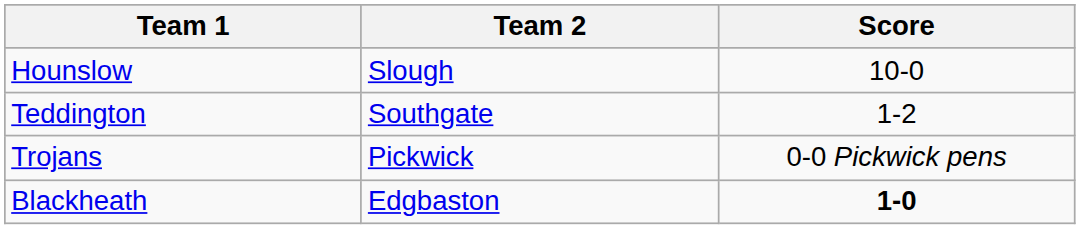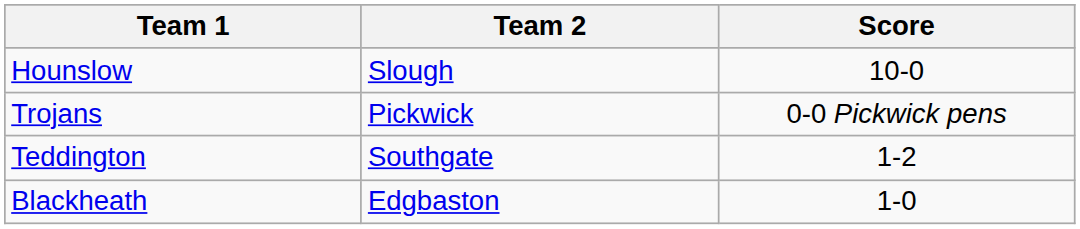rows swapped: Teddington <-> Trojans
Blackheath | Score: bold -> normal
